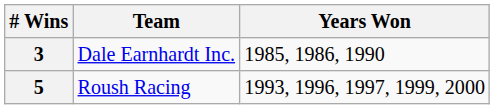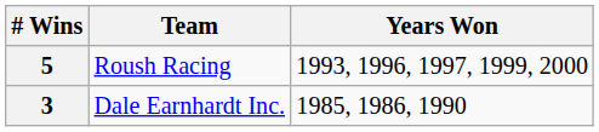rows swapped: 5 <-> 3
